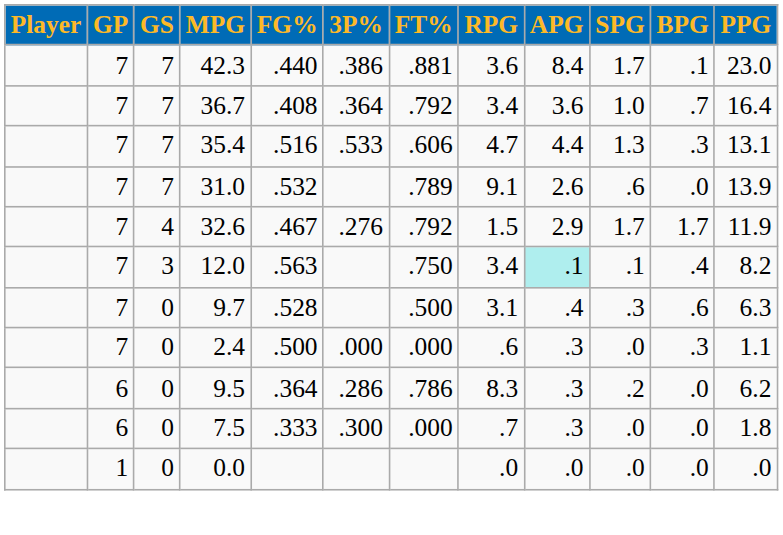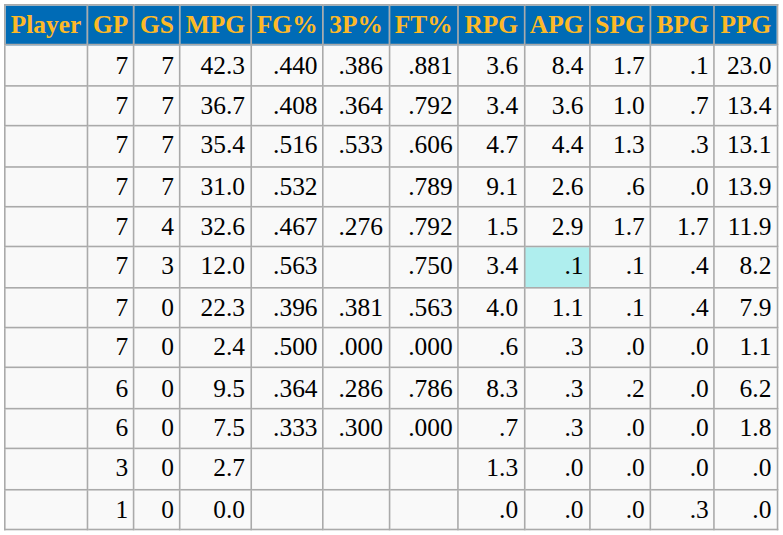36.7 | PPG: 16.4 -> 13.4
+ row: 7 | 0 | 22.3 | .396 | .381 | .563 | 4.0 | 1.1 | .1 | .4 | 7.9
- row: 7 | 0 | 9.7 | .528 | .500 | 3.1 | .4 | .3 | .6 | 6.3
2.4 | BPG: .3 -> .0
+ row: 3 | 0 | 2.7 | 1.3 | .0 | .0 | .0 | .0
0.0 | BPG: .0 -> .3
